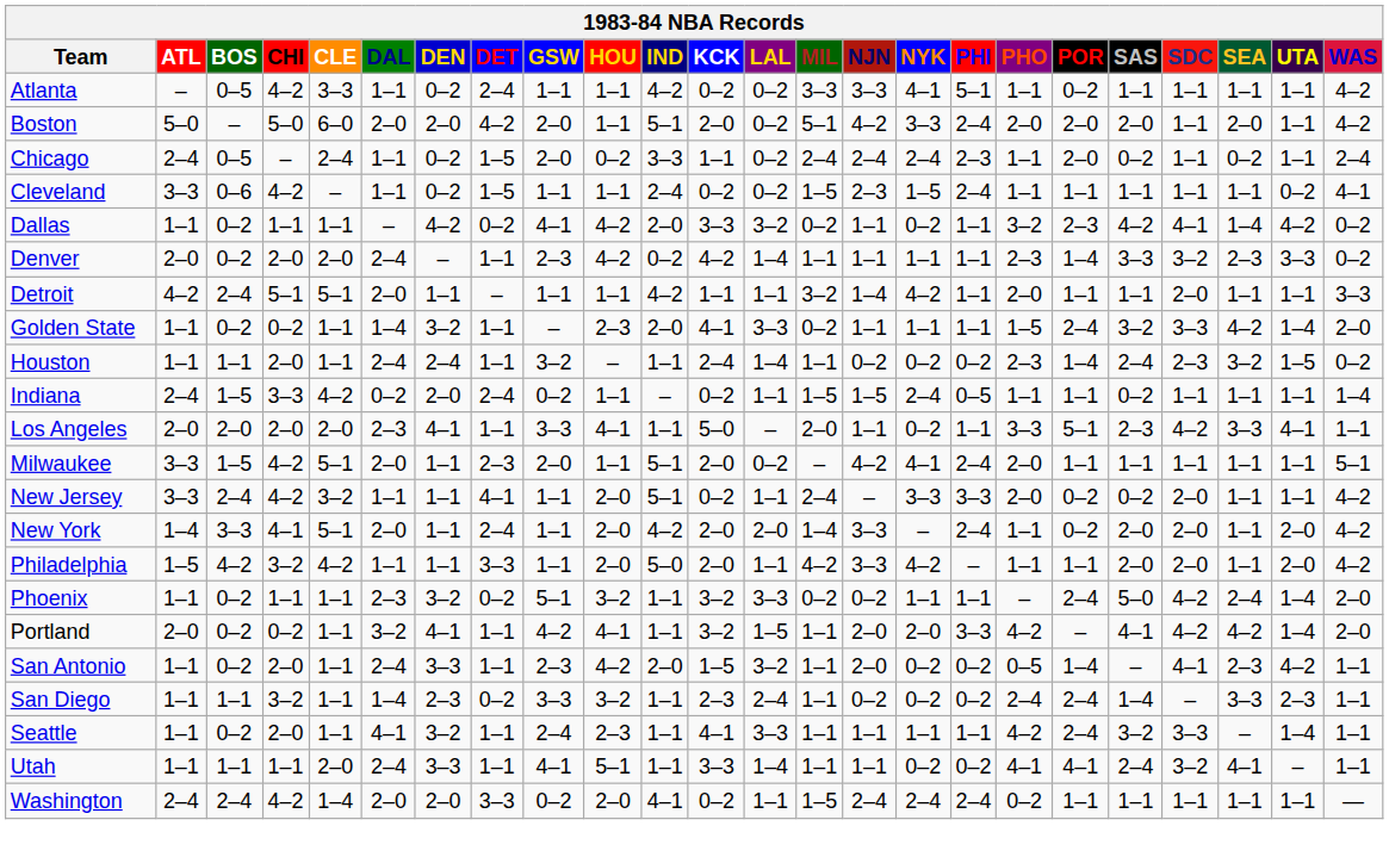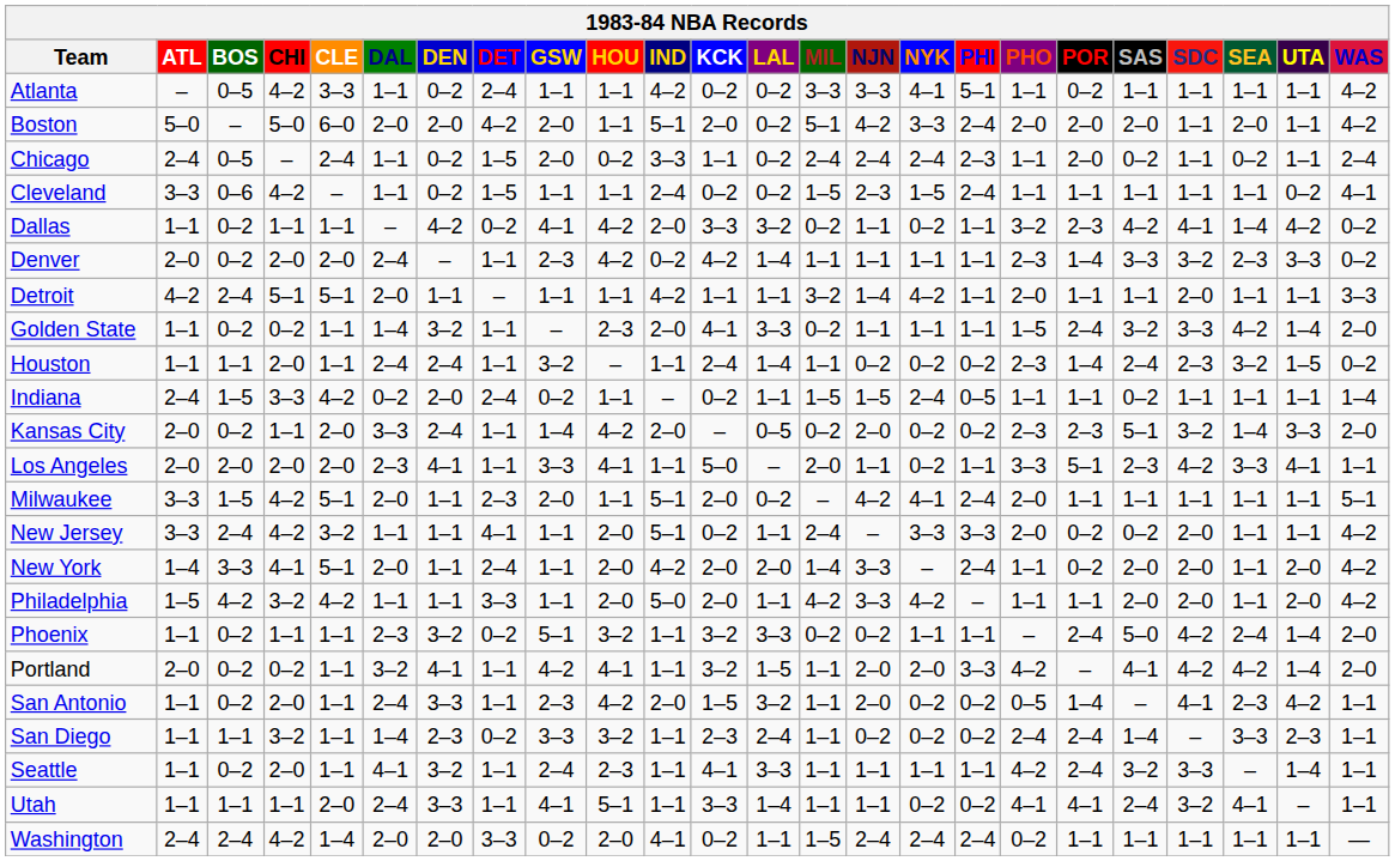+ row: Kansas City | 2–0 | 0–2 | 1–1 | 2–0 | 3–3 | 2–4 | 1–1 | 1–4 | 4–2 | 2–0 | – | 0–5 | 0–2 | 2–0 | 0–2 | 0–2 | 2–3 | 2–3 | 5–1 | 3–2 | 1–4 | 3–3 | 2–0
